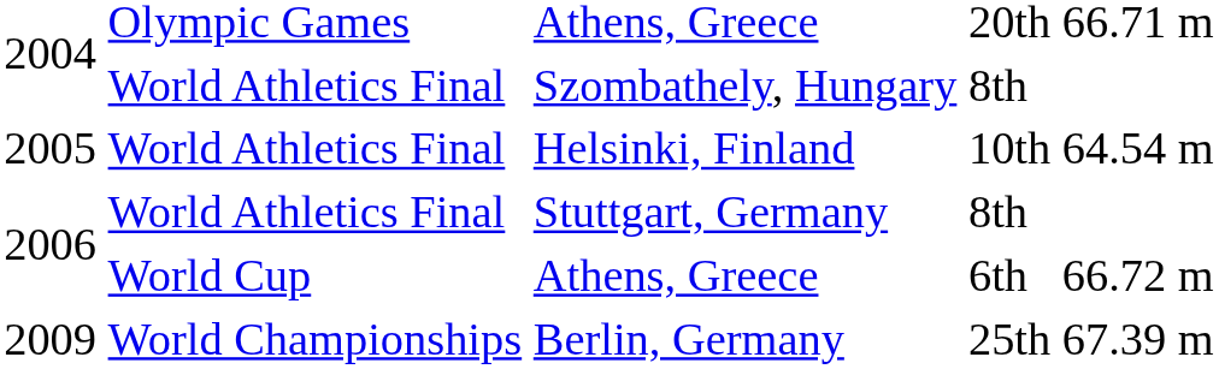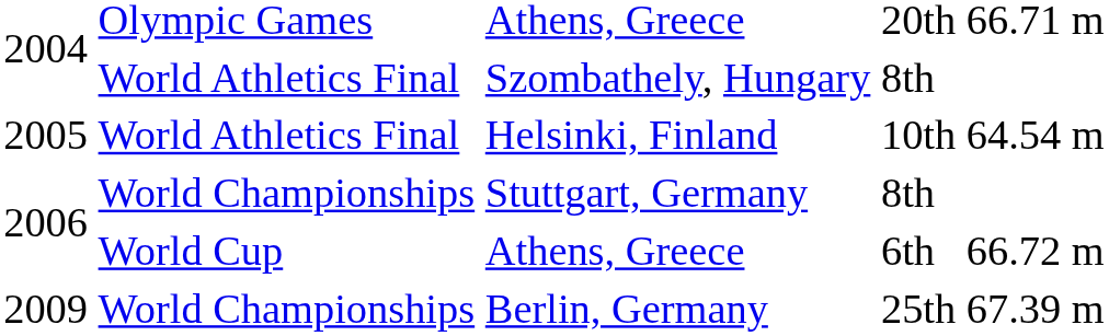Stuttgart, Germany | column 2: World Athletics Final -> World Championships
